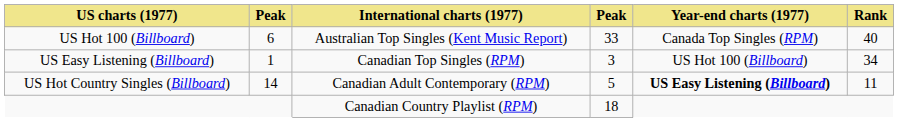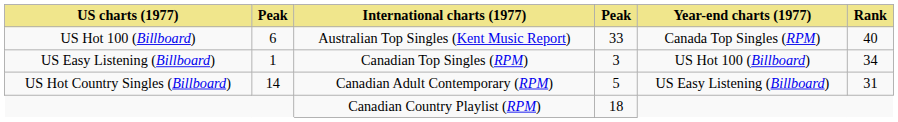US Hot Country Singles (Billboard) | Year-end charts (1977): bold -> normal
US Hot Country Singles (Billboard) | Rank: 11 -> 31
